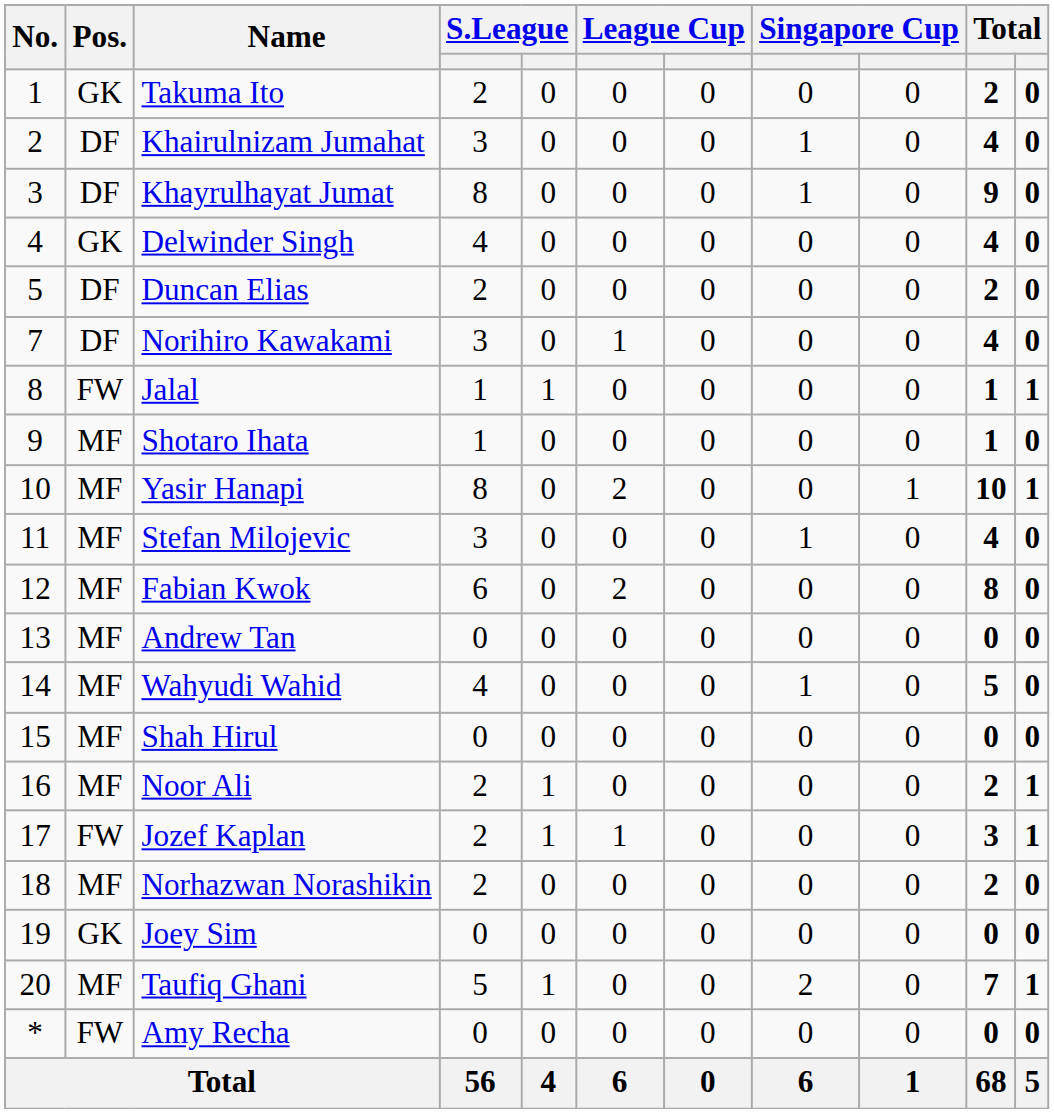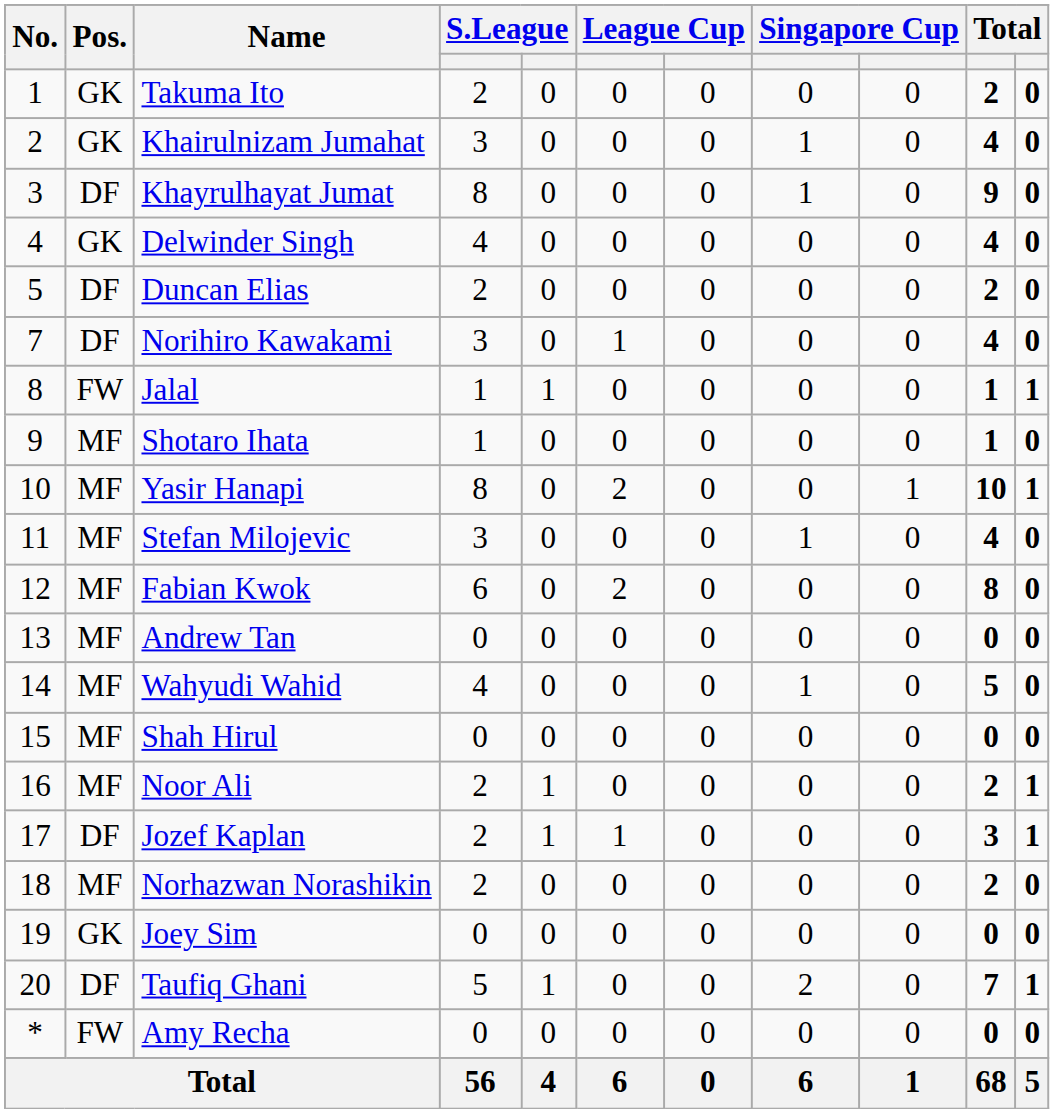Khairulnizam Jumahat | Pos.: DF -> GK
Jozef Kaplan | Pos.: FW -> DF
Taufiq Ghani | Pos.: MF -> DF
